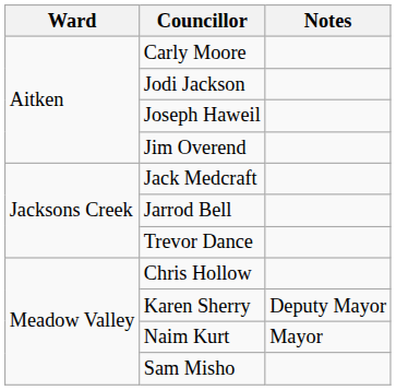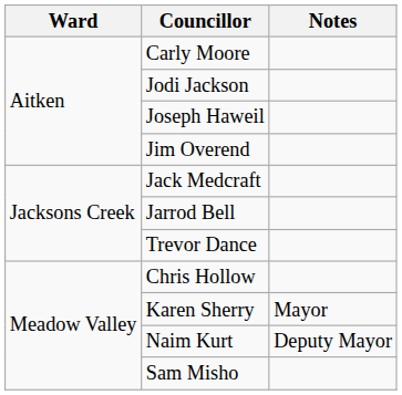Karen Sherry | Notes: Deputy Mayor -> Mayor
Naim Kurt | Notes: Mayor -> Deputy Mayor
